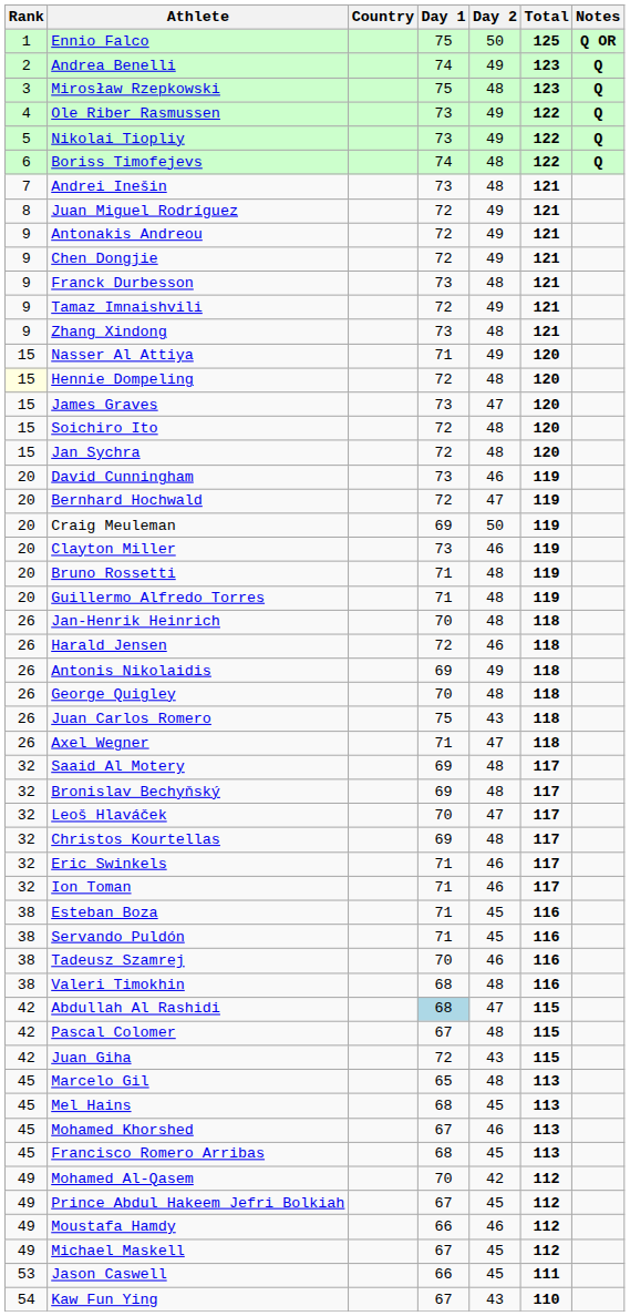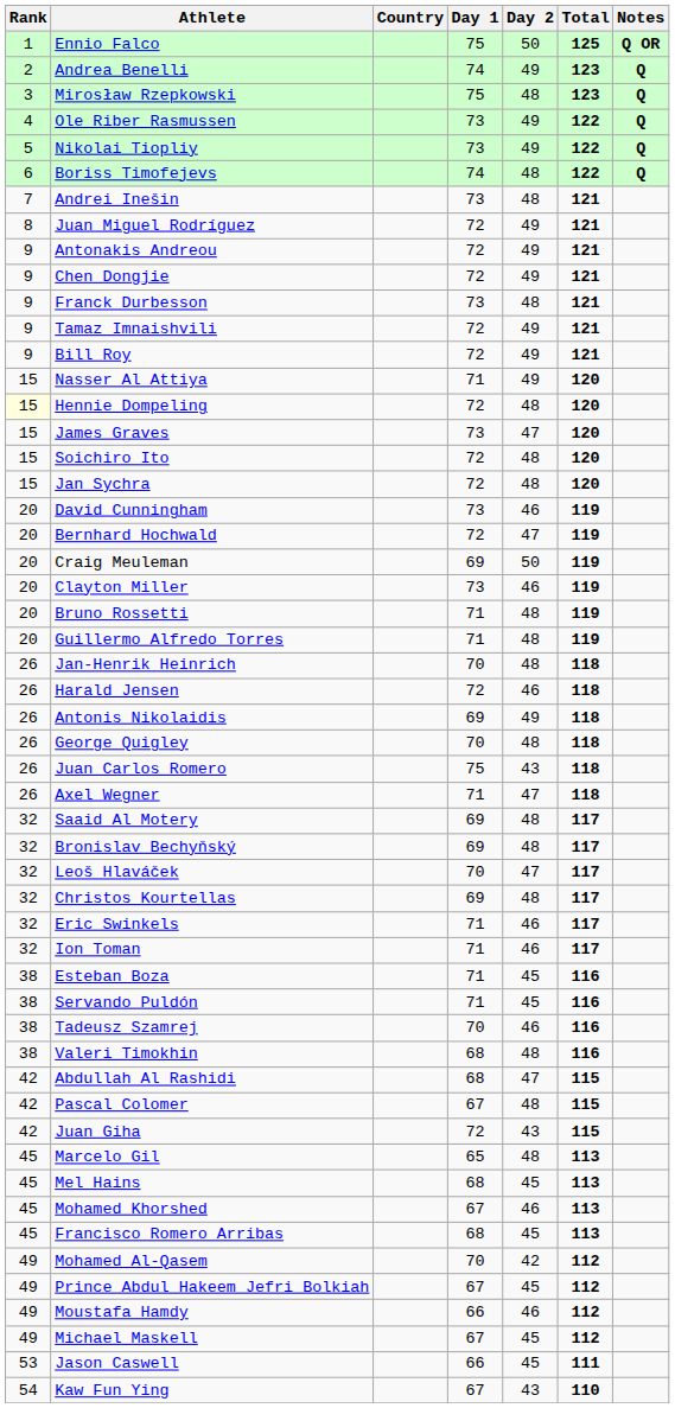+ row: 9 | Bill Roy | 72 | 49 | 121
- row: 9 | Zhang Xindong | 73 | 48 | 121
Abdullah Al Rashidi | Day 1: lightblue background -> no background
